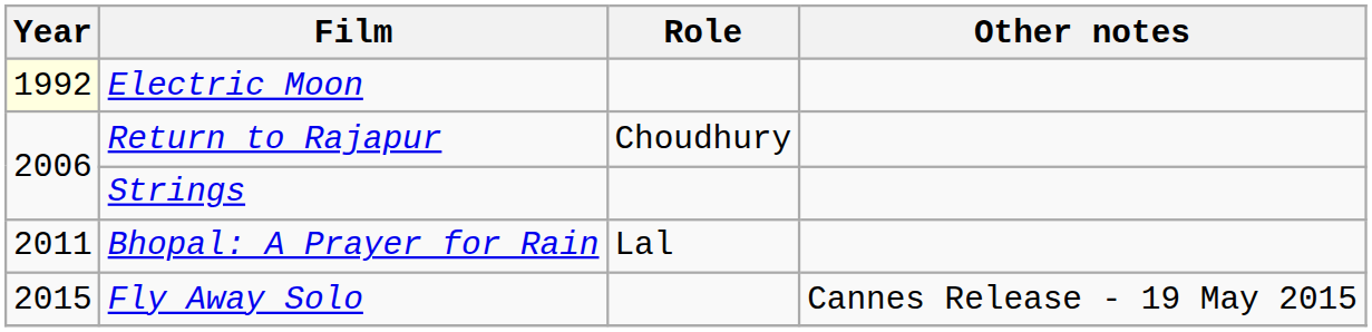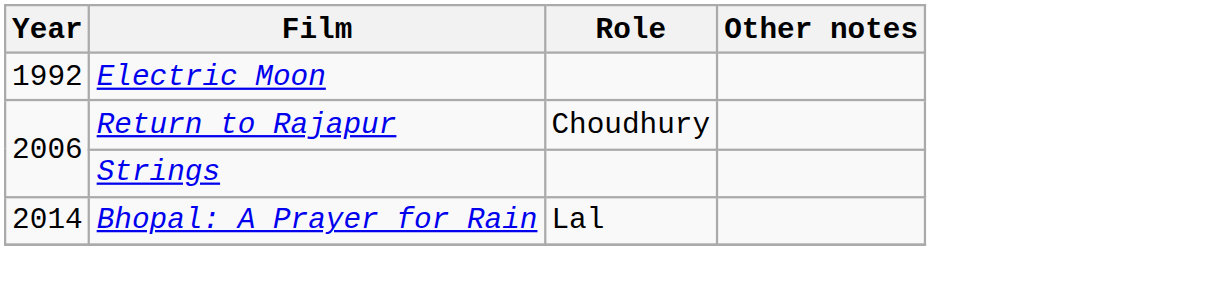Electric Moon | Year: lightyellow background -> no background
Bhopal: A Prayer for Rain | Year: 2011 -> 2014
- row: 2015 | Fly Away Solo | Cannes Release - 19 May 2015
